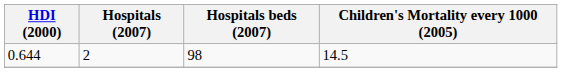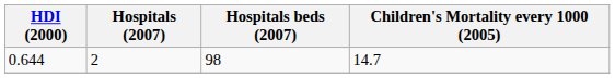0.644 | Children's Mortality every 1000 (2005): 14.5 -> 14.7
